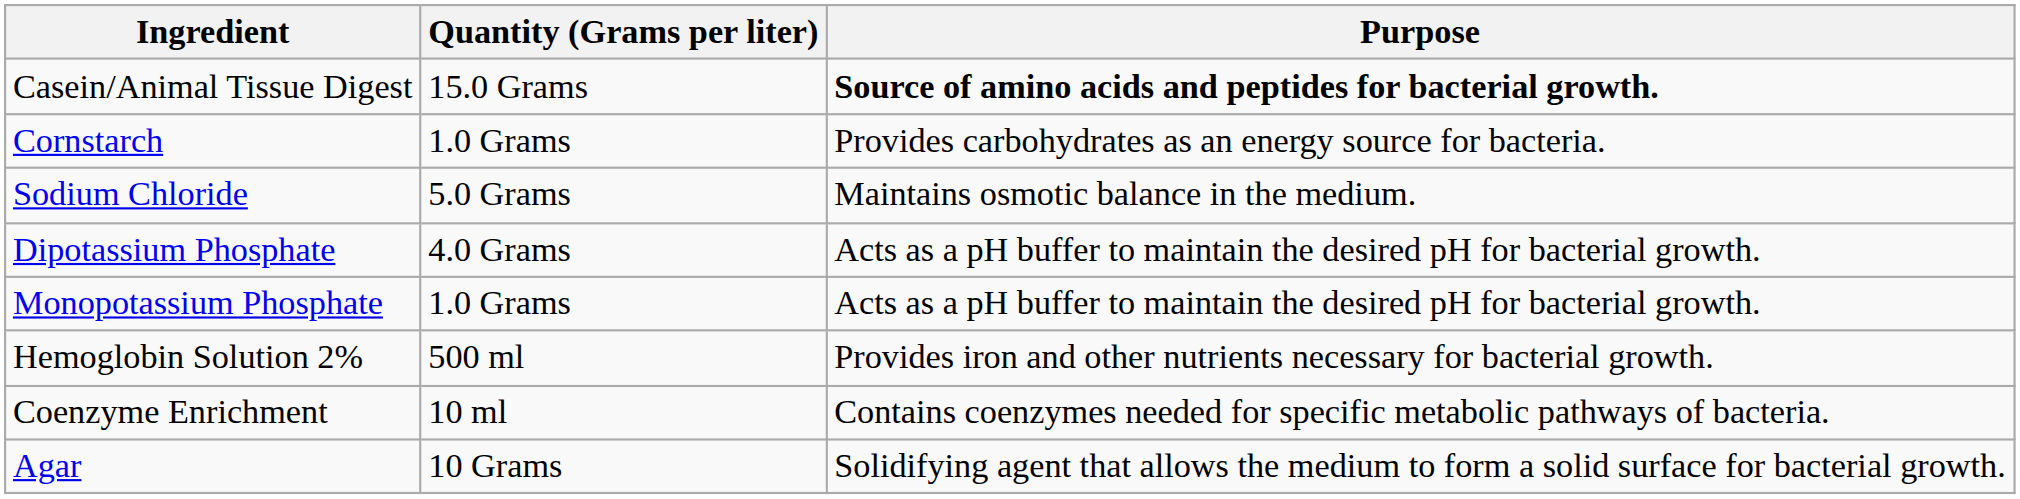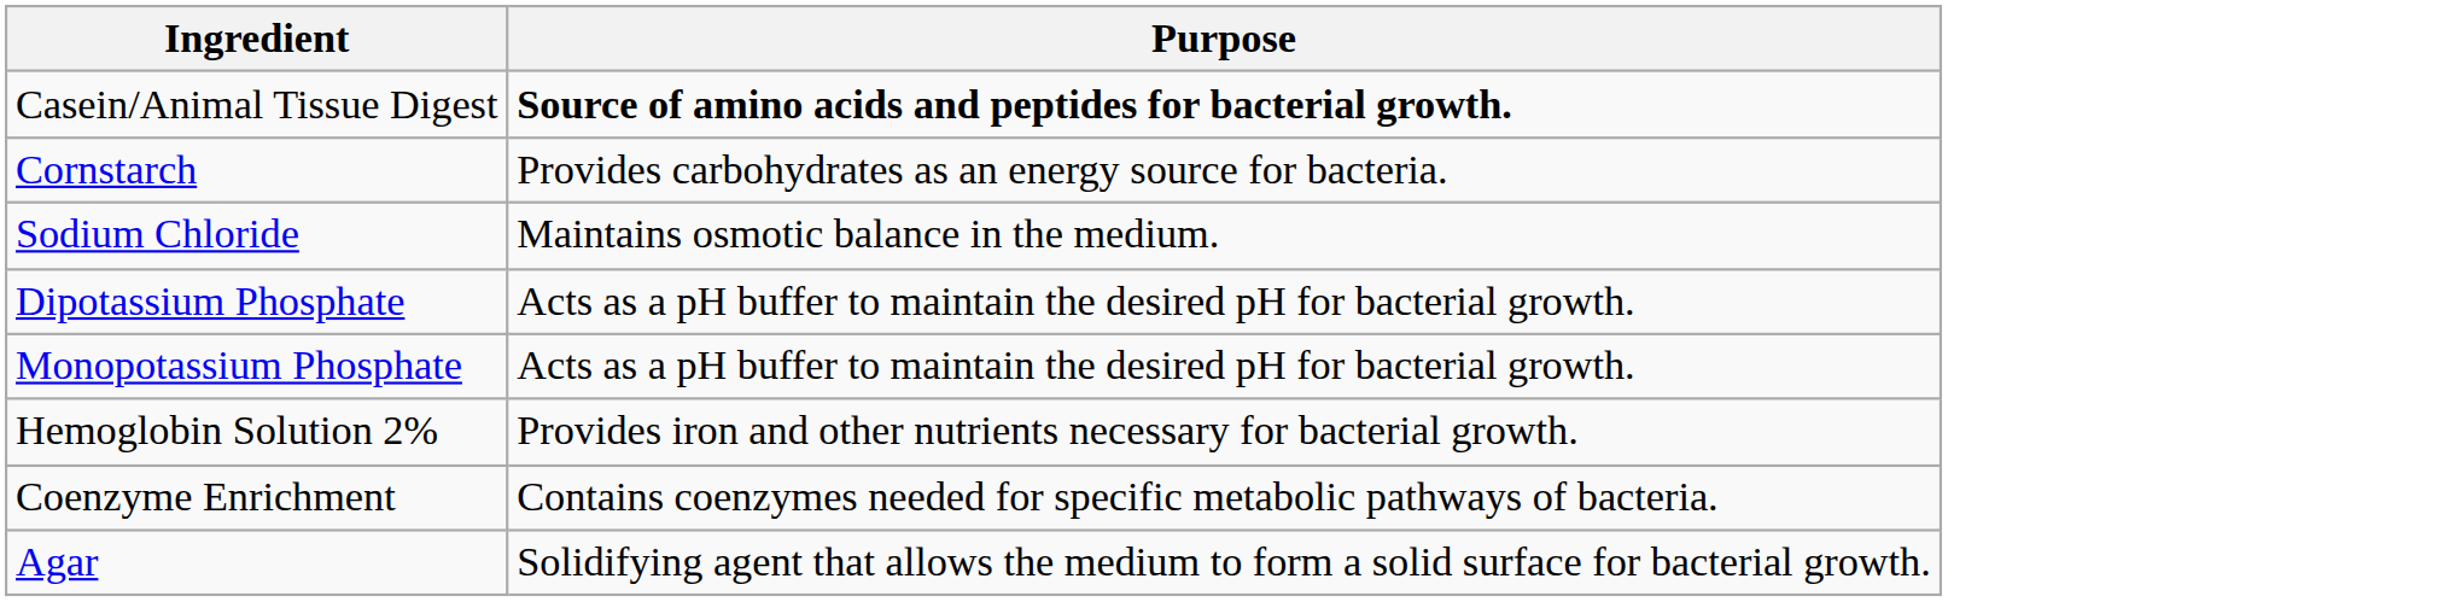- column: Quantity (Grams per liter) | 15.0 Grams | 1.0 Grams | 5.0 Grams | 4.0 Grams | 1.0 Grams | 500 ml | 10 ml | 10 Grams
